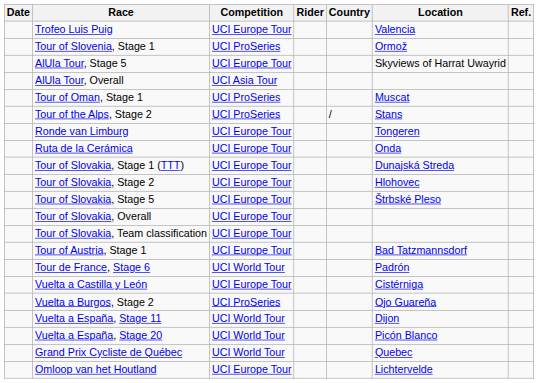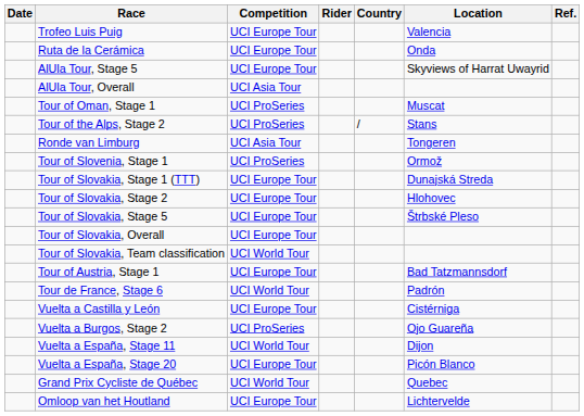rows swapped: Ruta de la Cerámica <-> Tour of Slovenia, Stage 1
Ronde van Limburg | Competition: UCI Europe Tour -> UCI Asia Tour
Tour of Slovakia, Team classification | Competition: UCI Europe Tour -> UCI World Tour
Vuelta a España, Stage 20 | Competition: UCI World Tour -> UCI Europe Tour
